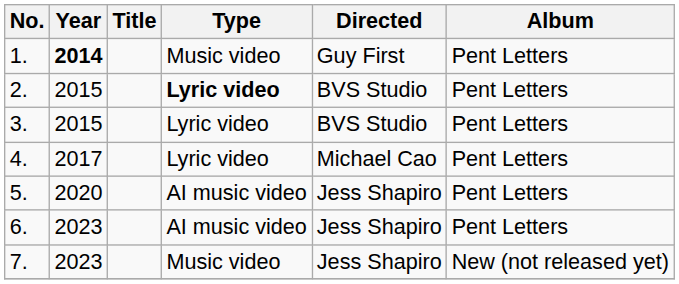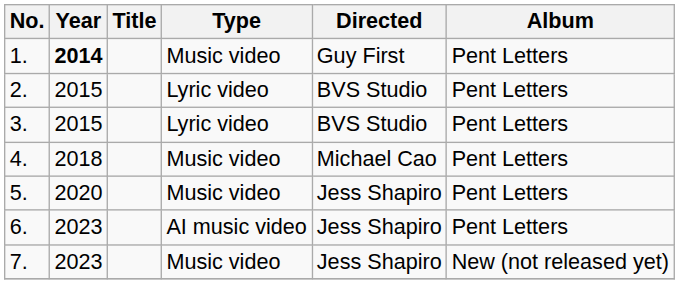2. | Type: bold -> normal
4. | Year: 2017 -> 2018
4. | Type: Lyric video -> Music video
5. | Type: AI music video -> Music video
